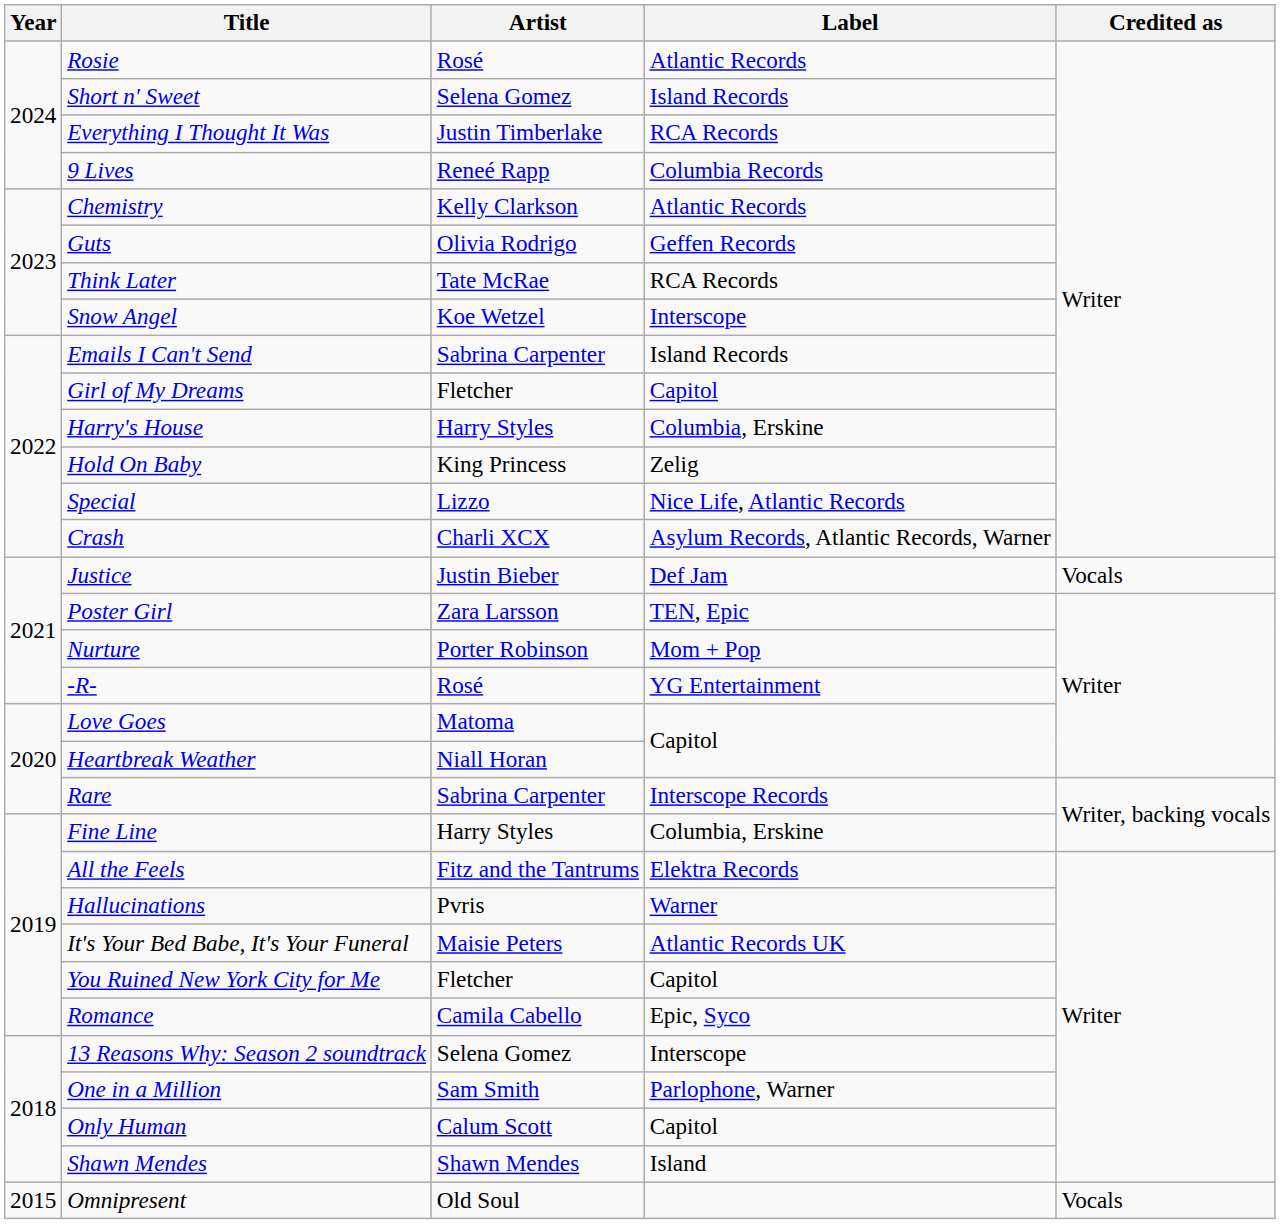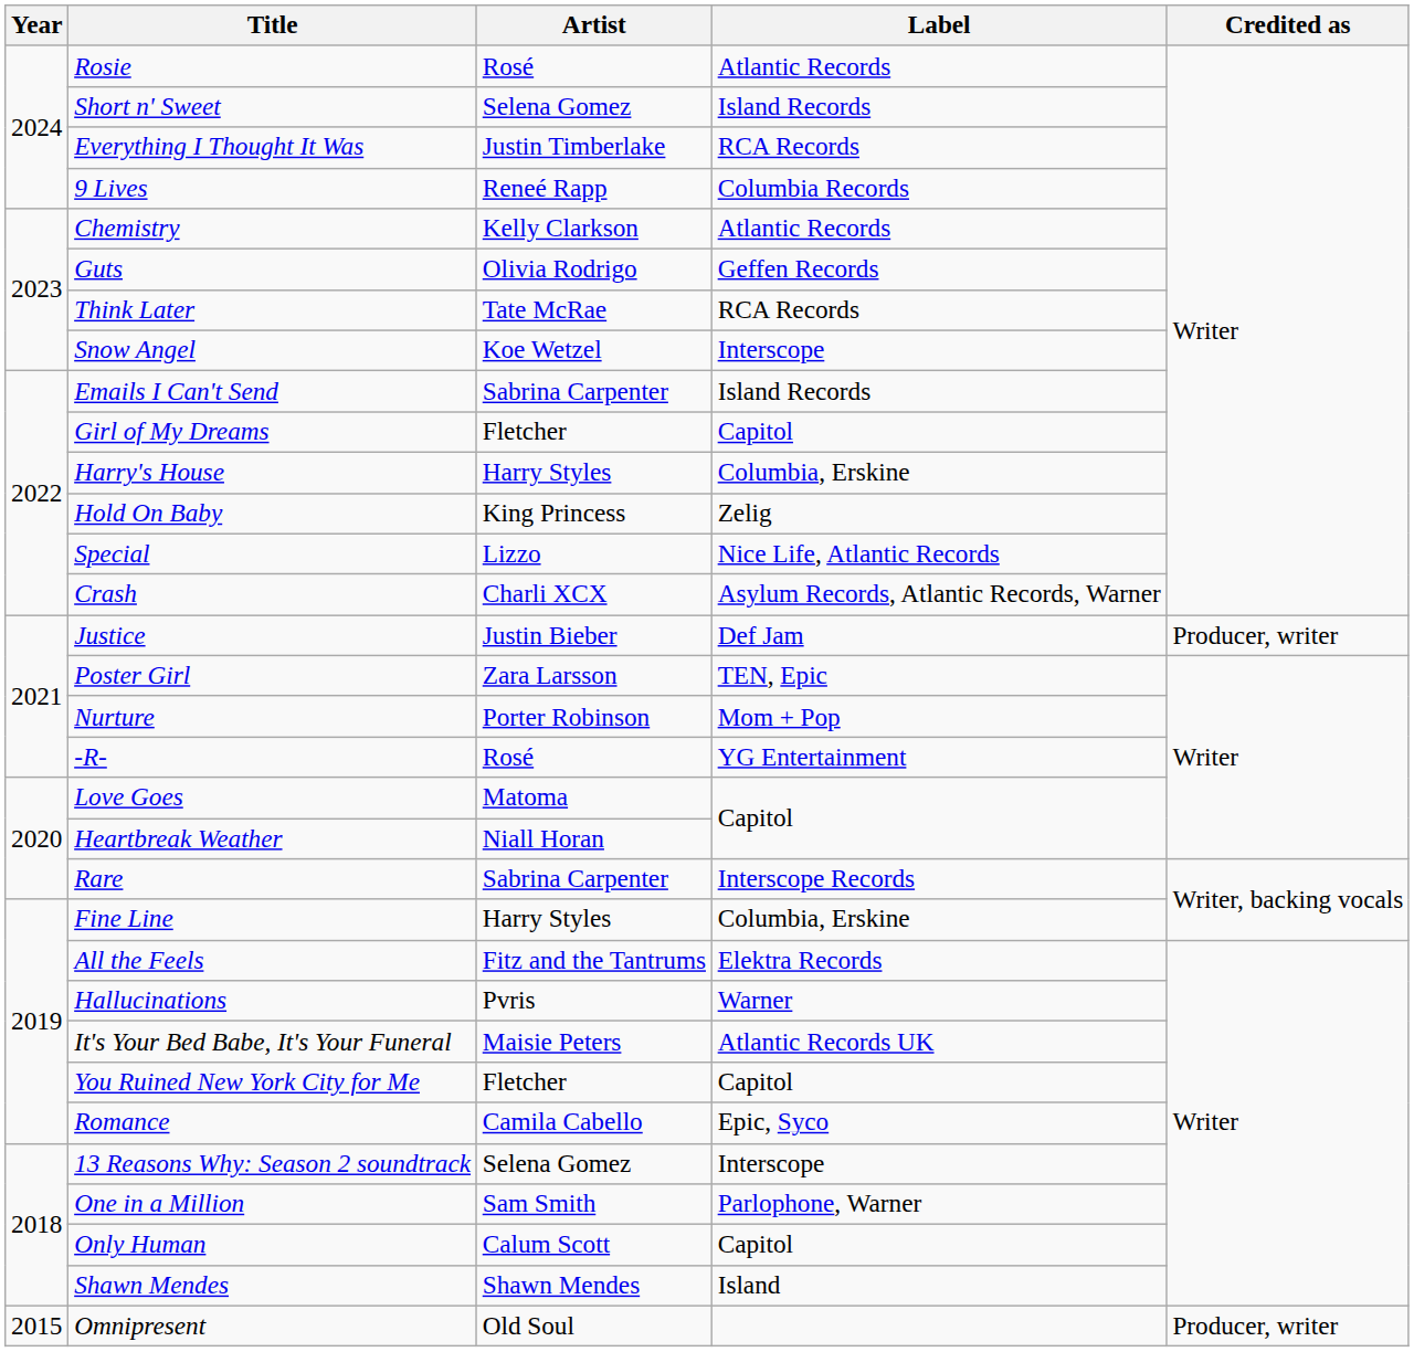Justice | Credited as: Vocals -> Producer, writer
Omnipresent | Credited as: Vocals -> Producer, writer
